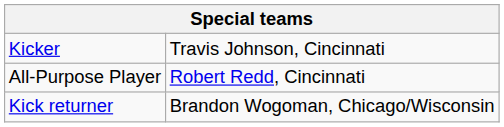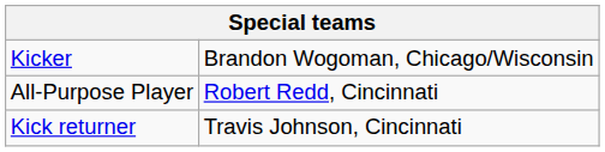Kicker | column 2: Travis Johnson, Cincinnati -> Brandon Wogoman, Chicago/Wisconsin
Kick returner | column 2: Brandon Wogoman, Chicago/Wisconsin -> Travis Johnson, Cincinnati
